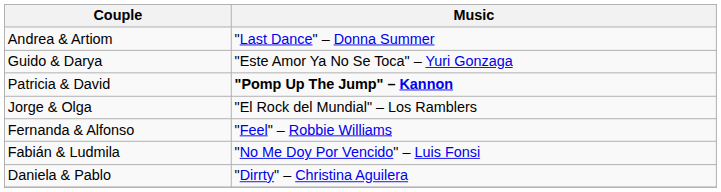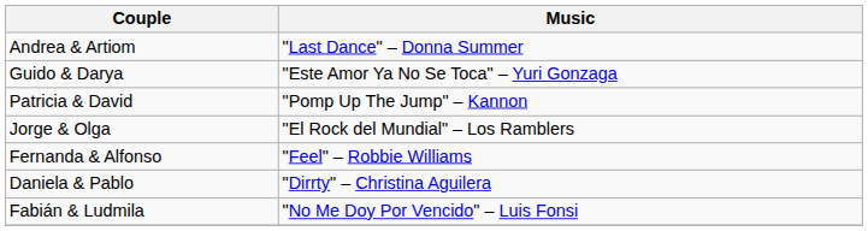Patricia & David | Music: bold -> normal
rows swapped: Fabián & Ludmila <-> Daniela & Pablo
